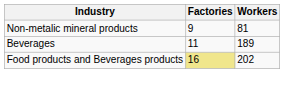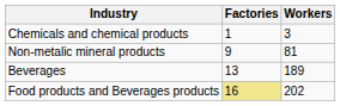+ row: Chemicals and chemical products | 1 | 3
Beverages | Factories: 11 -> 13
